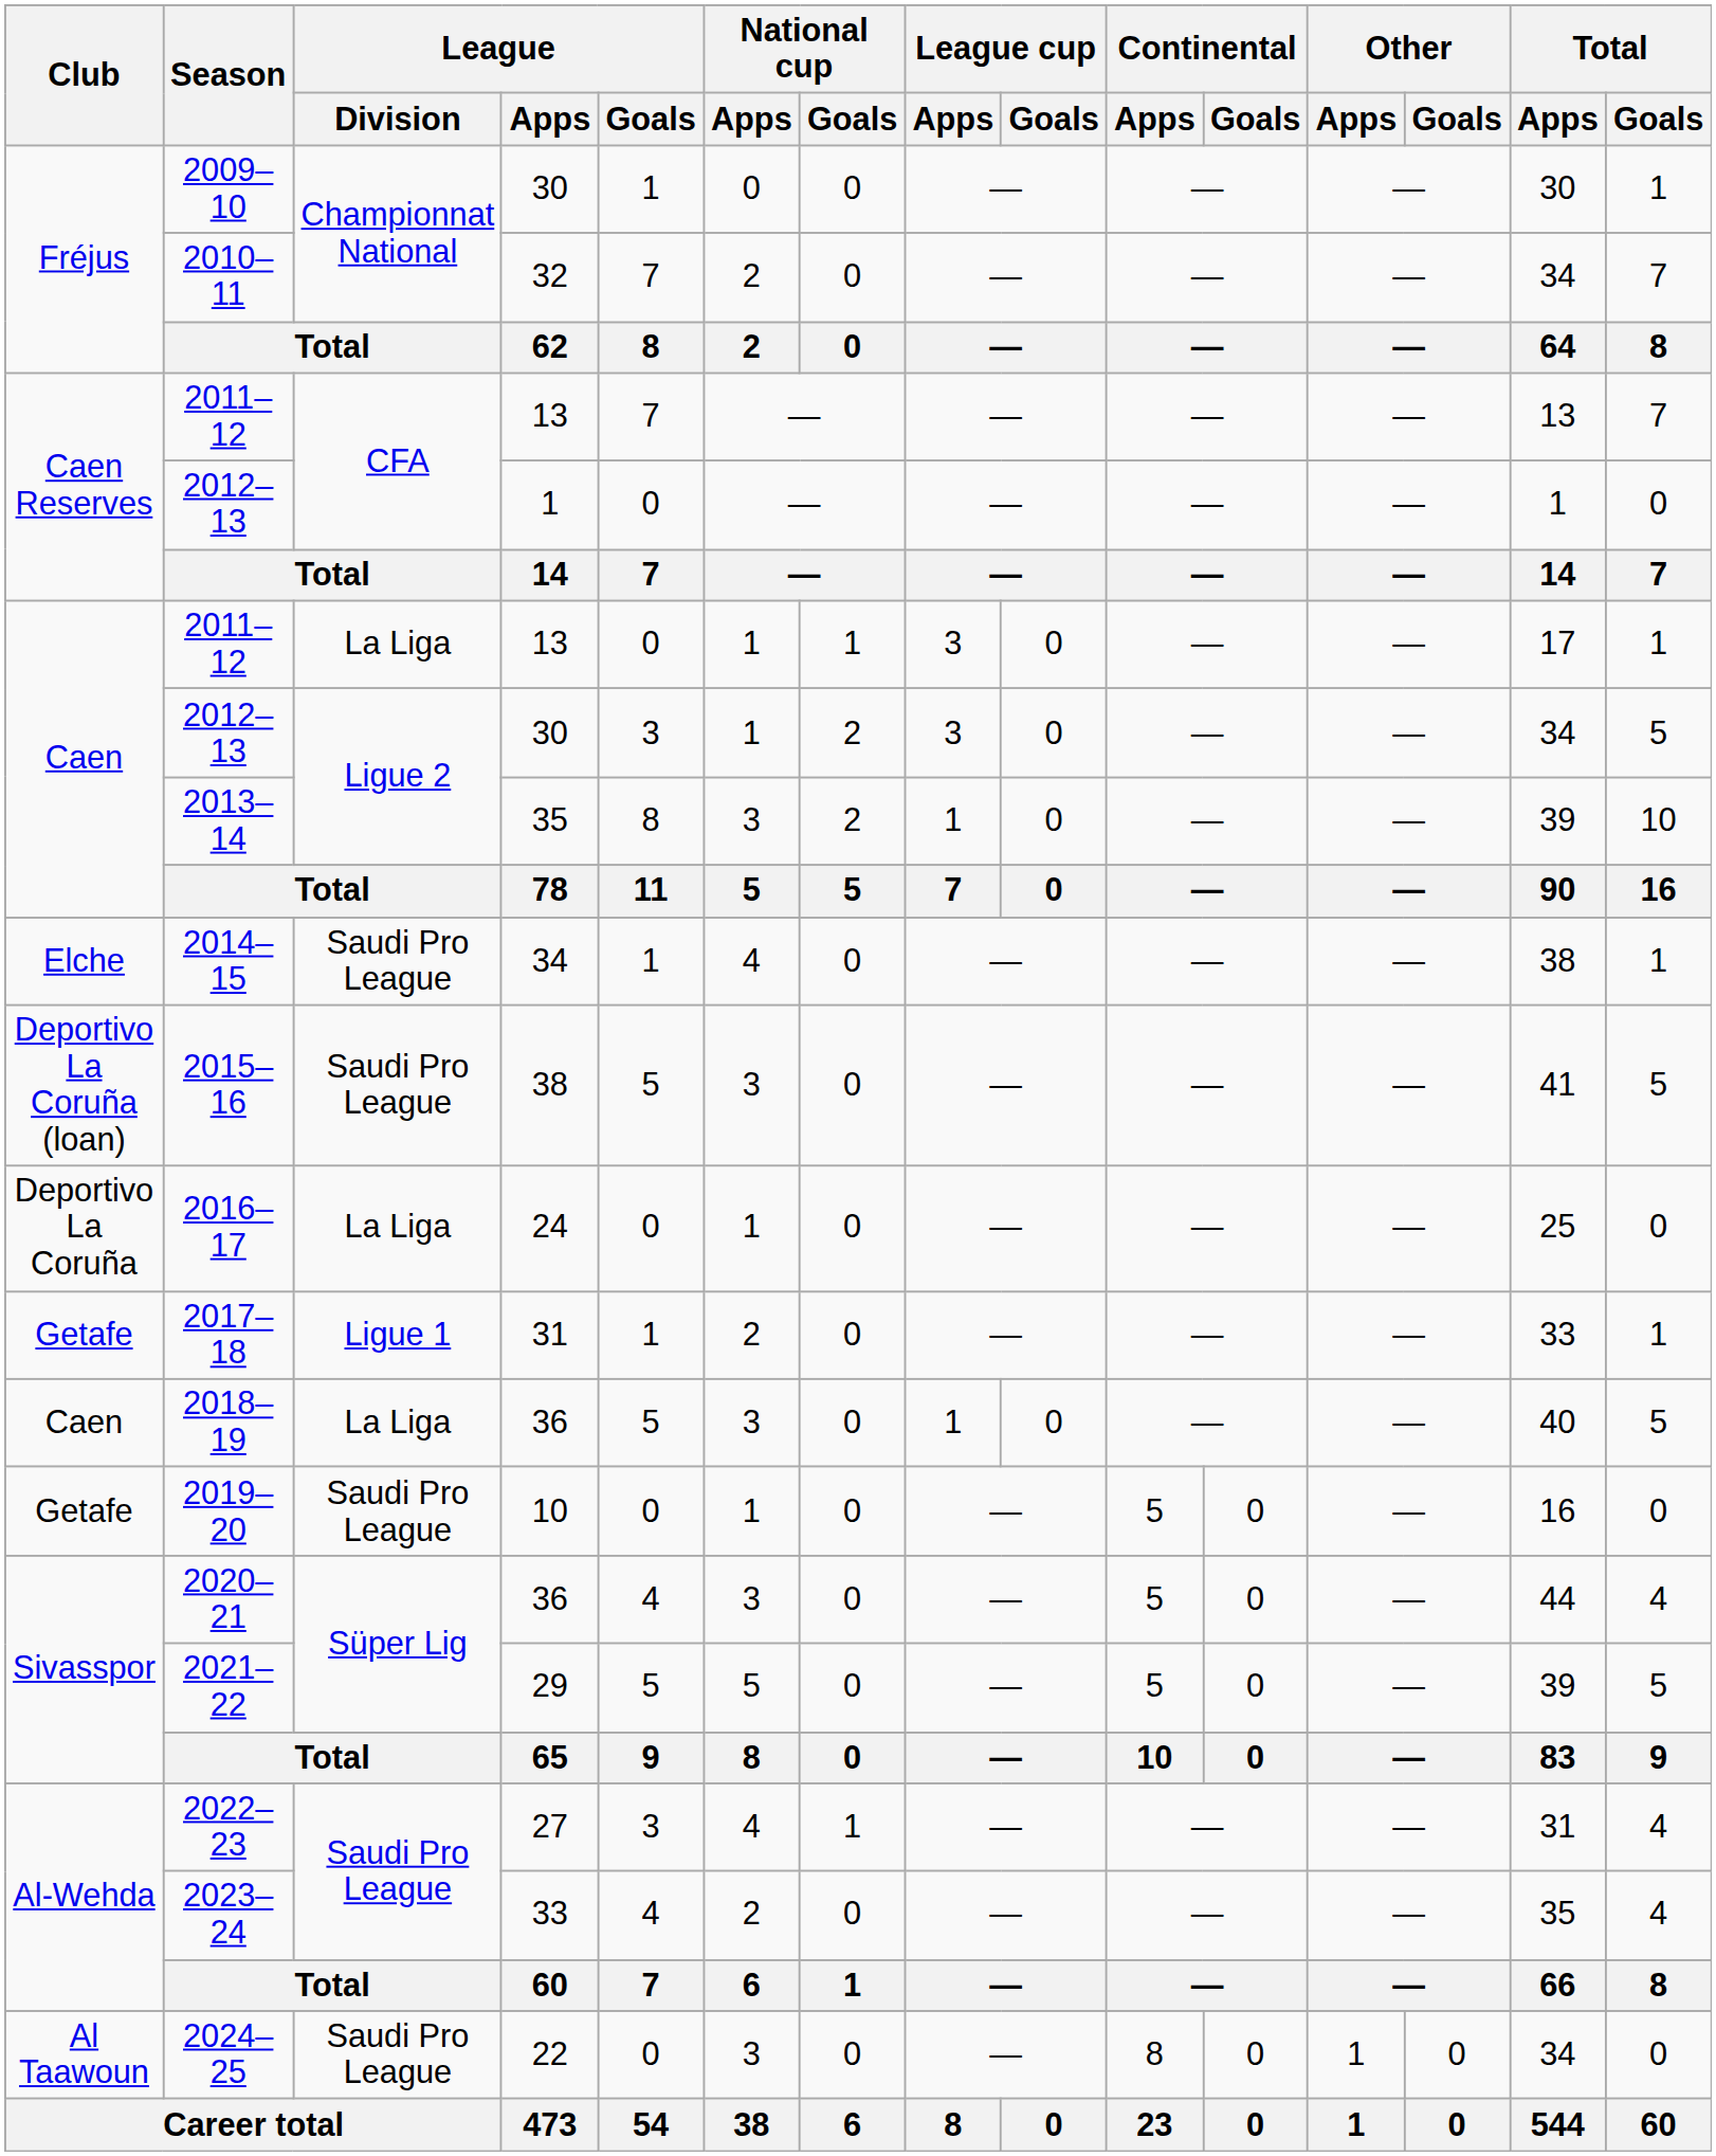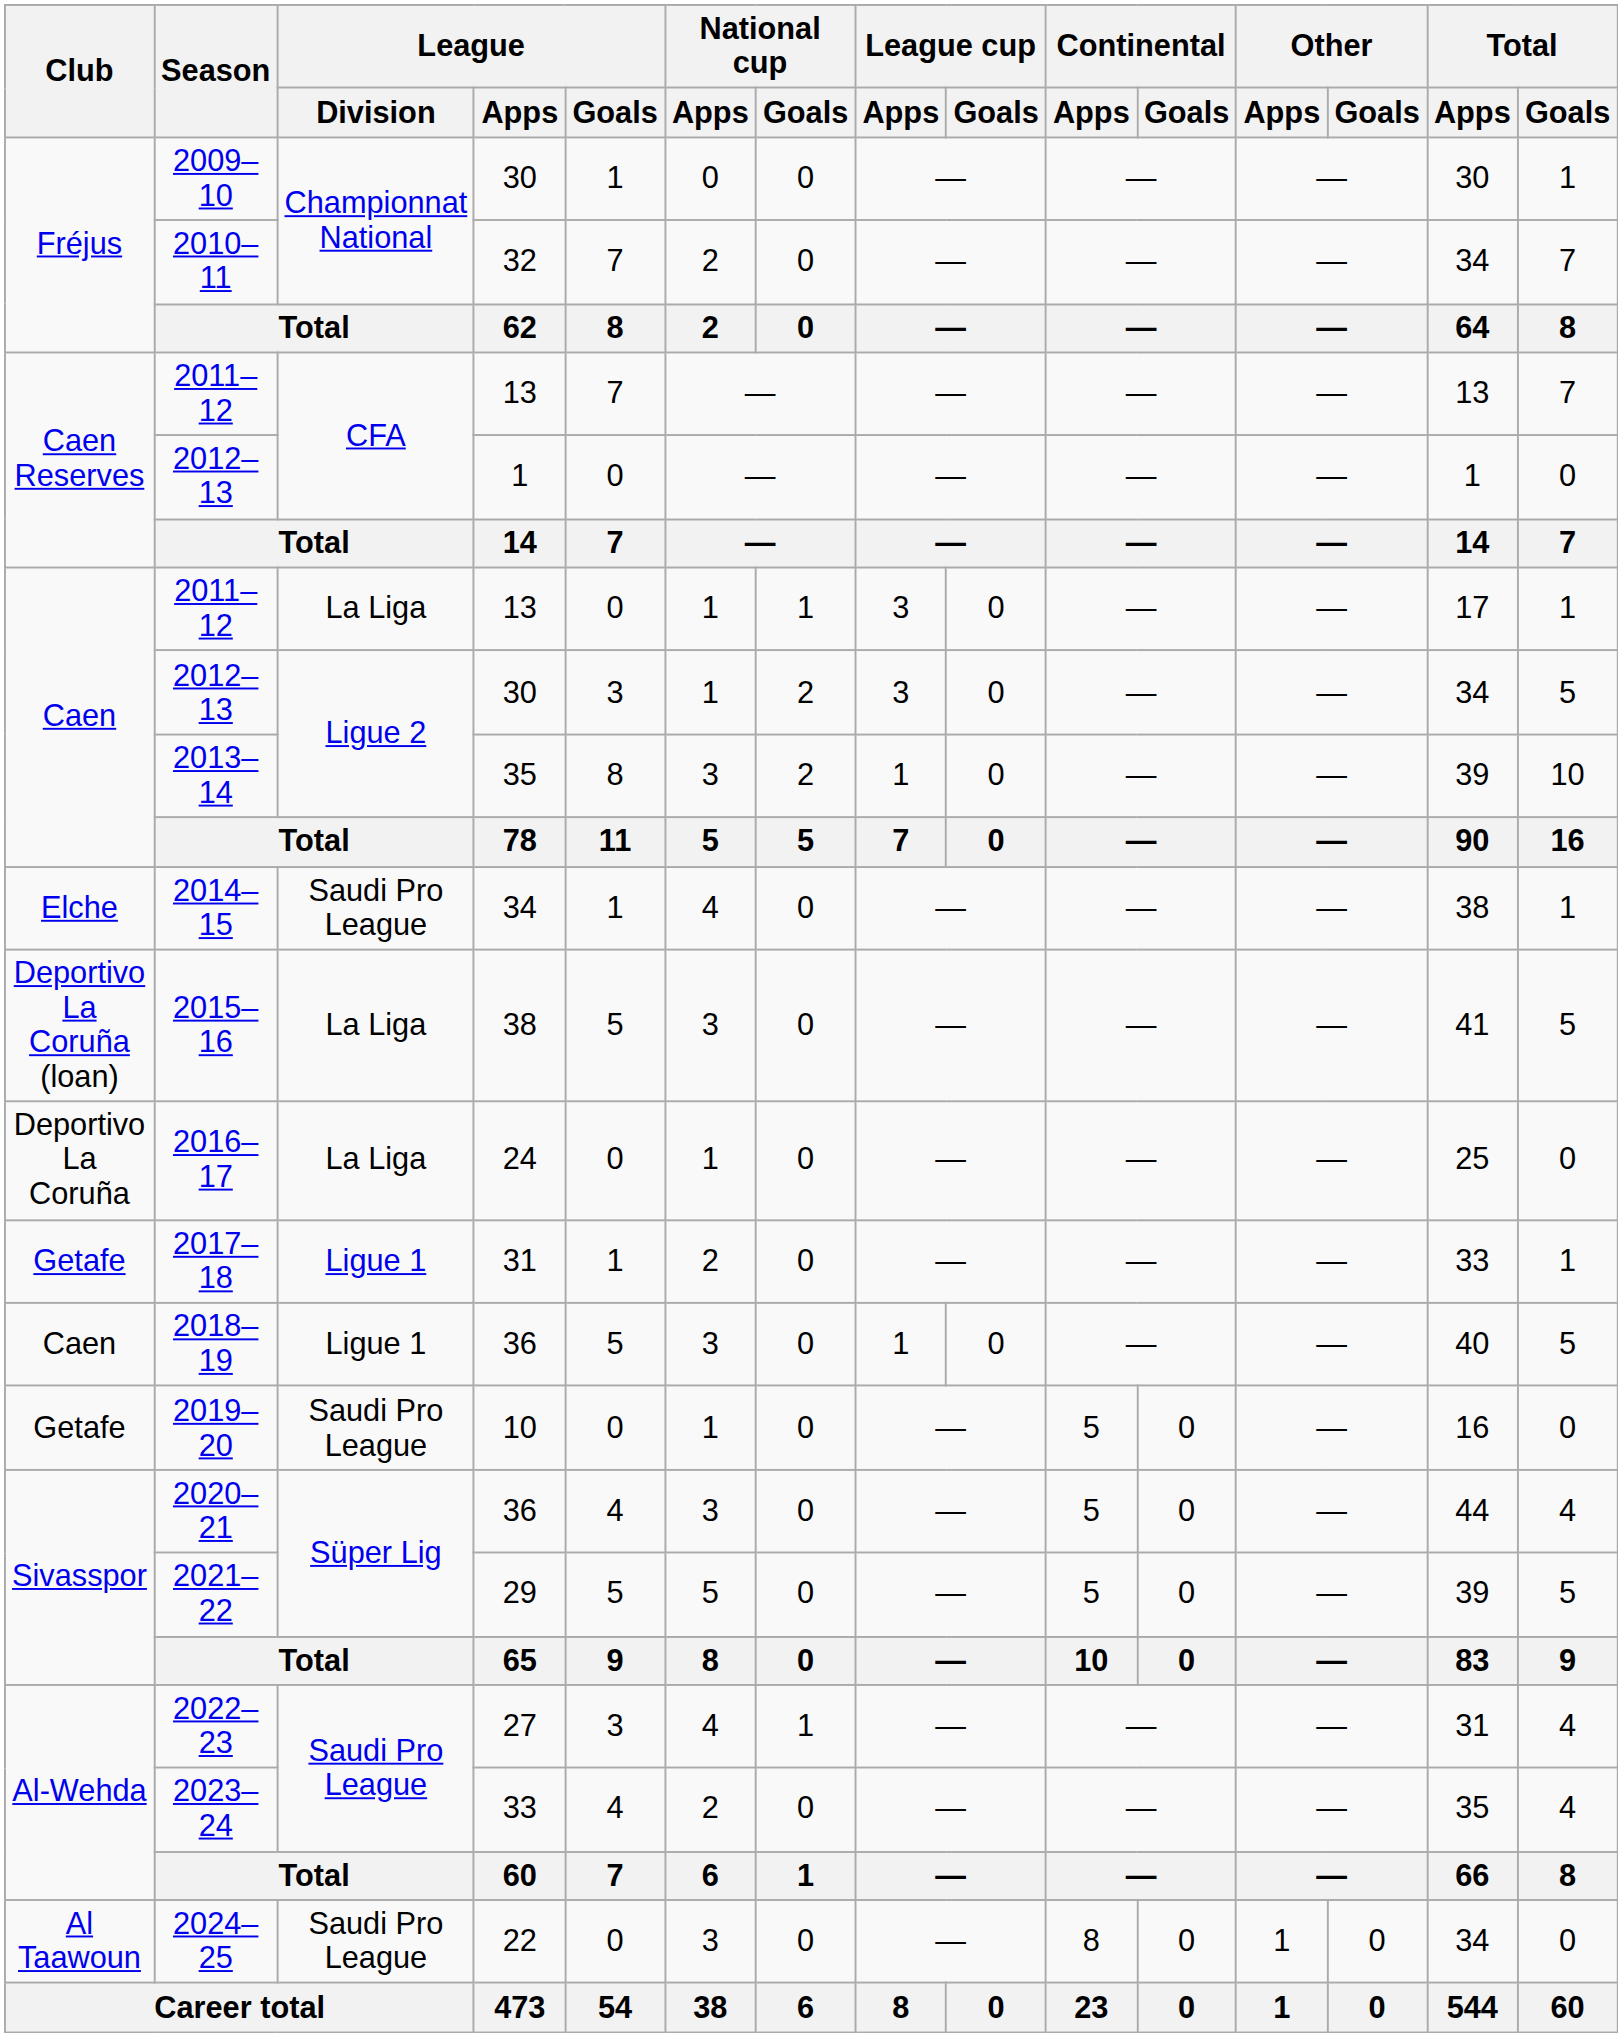2015–16 | League / Division: Saudi Pro League -> La Liga
2018–19 | League / Division: La Liga -> Ligue 1
